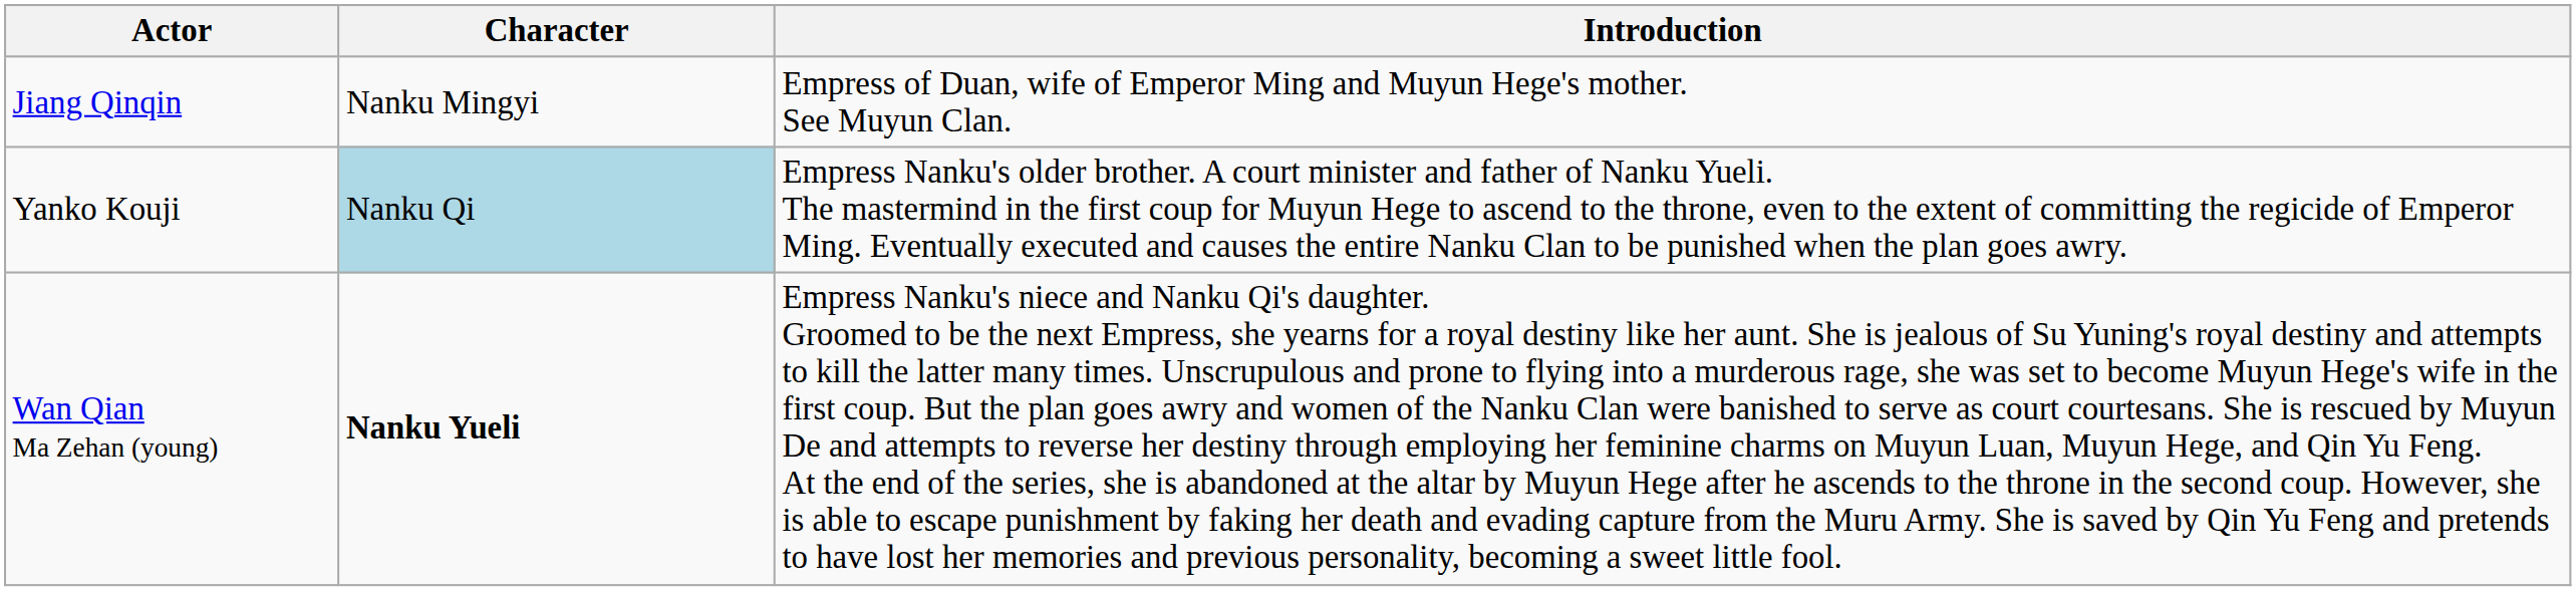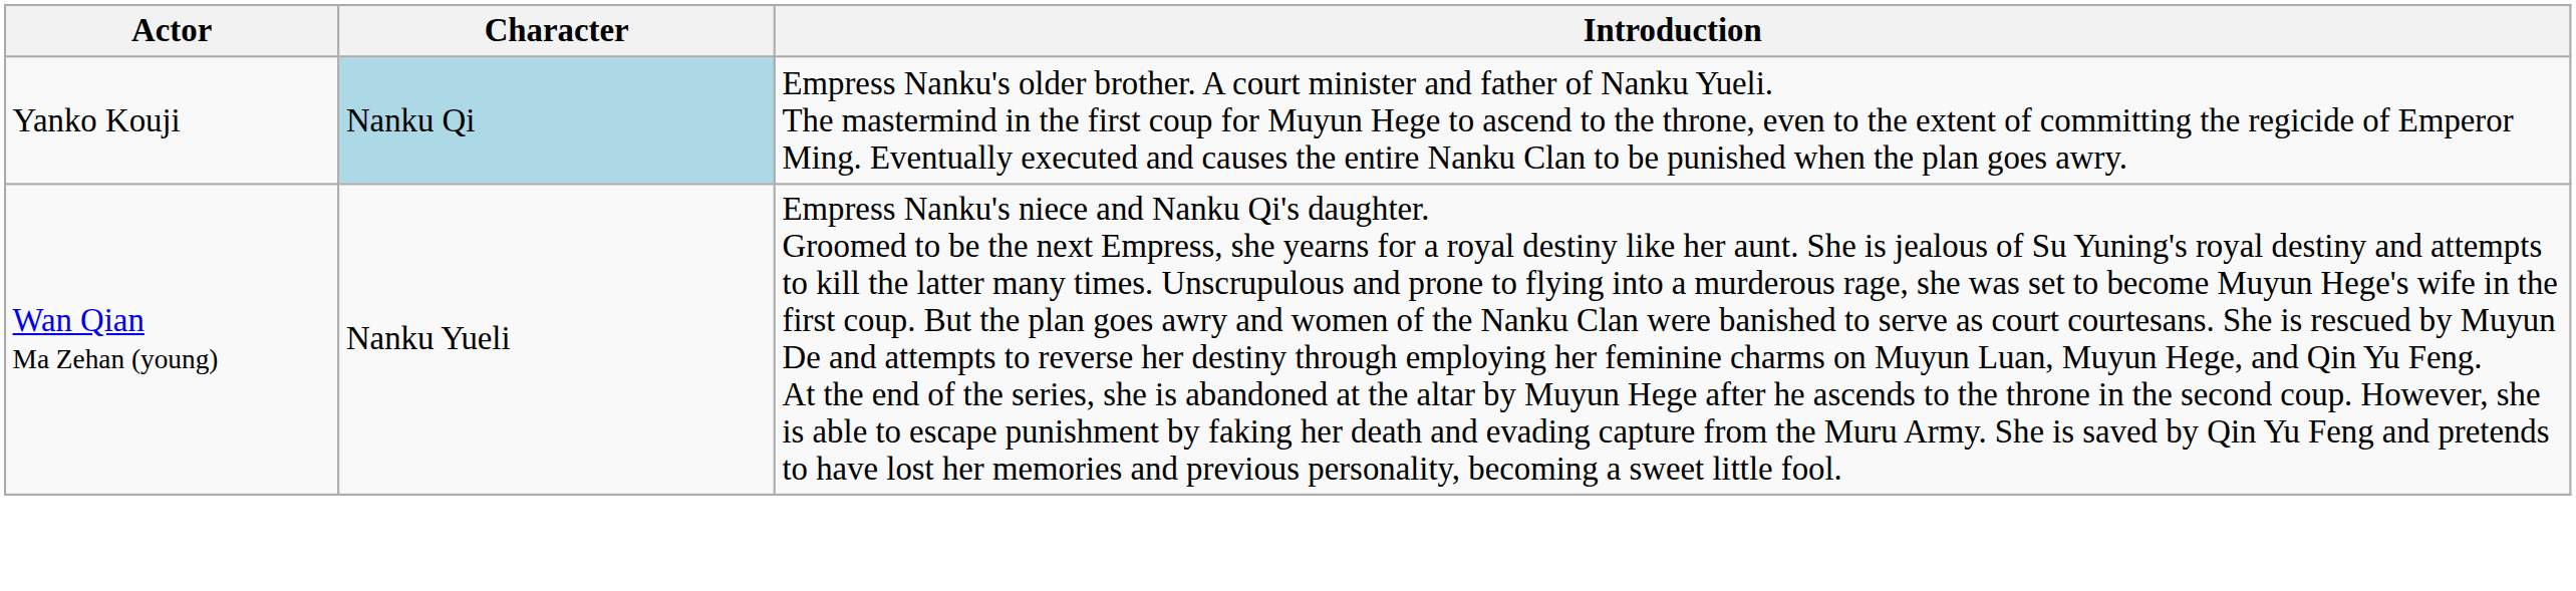- row: Jiang Qinqin | Nanku Mingyi | Empress of Duan, wife of Emperor Ming and Muyun Hege's mother. See Muyun Clan.
Wan Qian Ma Zehan (young) | Character: bold -> normal
